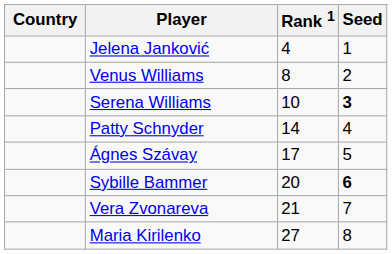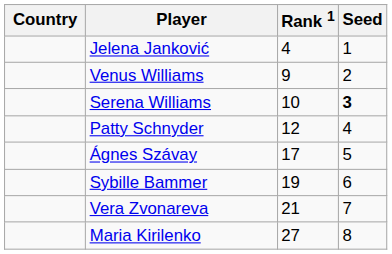Venus Williams | Rank 1: 8 -> 9
Patty Schnyder | Rank 1: 14 -> 12
Sybille Bammer | Rank 1: 20 -> 19
Sybille Bammer | Seed: bold -> normal
